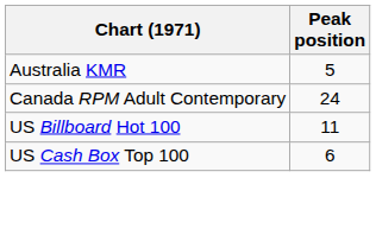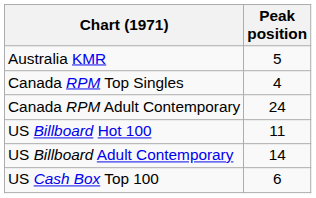+ row: Canada RPM Top Singles | 4
+ row: US Billboard Adult Contemporary | 14
